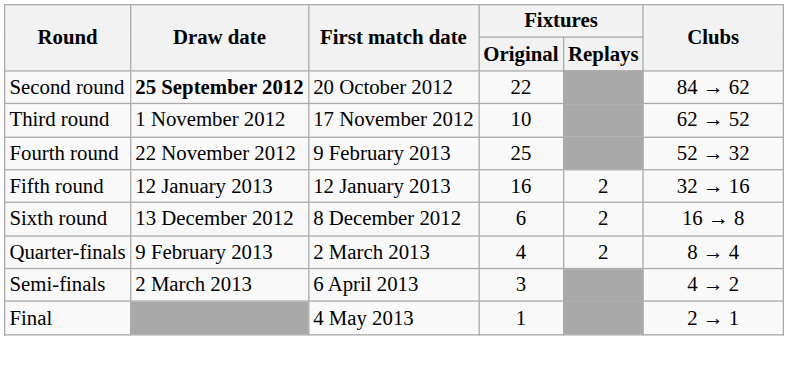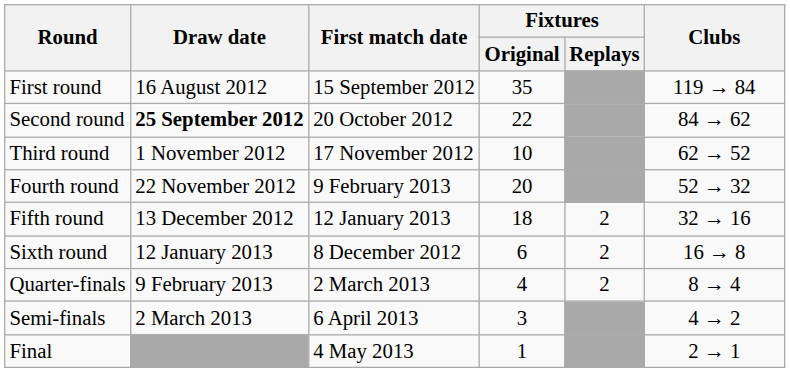+ row: First round | 16 August 2012 | 15 September 2012 | 35 | 119 → 84
Fourth round | Fixtures / Original: 25 -> 20
Fifth round | Draw date: 12 January 2013 -> 13 December 2012
Fifth round | Fixtures / Original: 16 -> 18
Sixth round | Draw date: 13 December 2012 -> 12 January 2013
